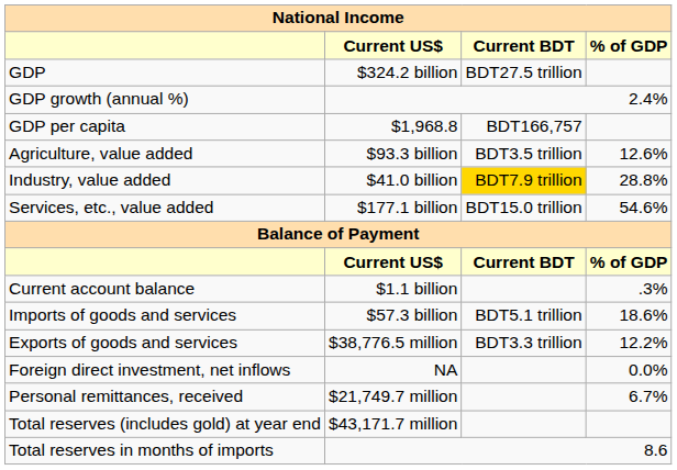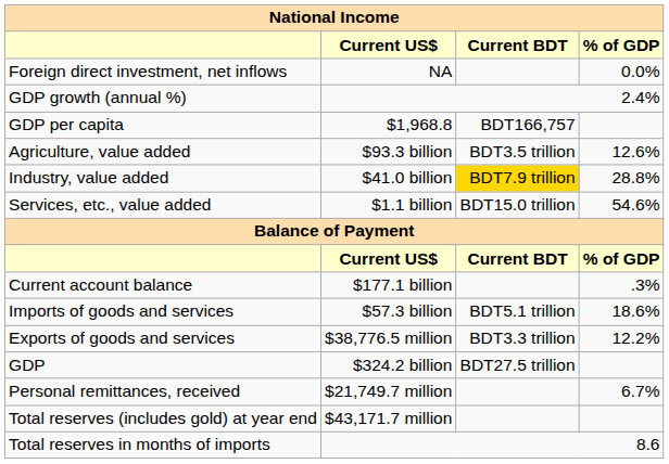rows swapped: GDP <-> Foreign direct investment, net inflows
Services, etc., value added | Current US$: $177.1 billion -> $1.1 billion
Current account balance | Current US$: $1.1 billion -> $177.1 billion
